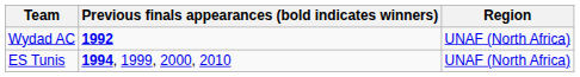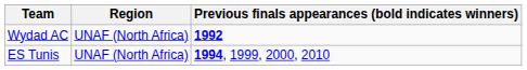columns swapped: Region <-> Previous finals appearances (bold indicates winners)
